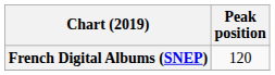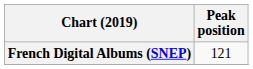French Digital Albums (SNEP) | Peak position: 120 -> 121
